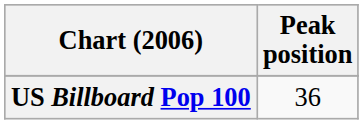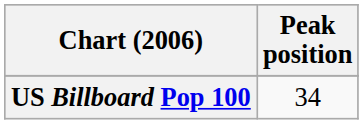US Billboard Pop 100 | Peak position: 36 -> 34
